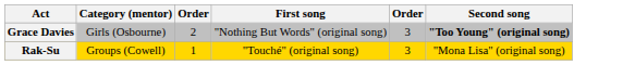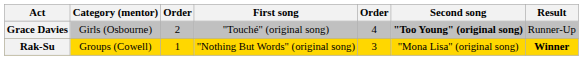+ column: Result | Runner-Up | Winner
Grace Davies | First song: "Nothing But Words" (original song) -> "Touché" (original song)
Grace Davies | column 5: 3 -> 4
Rak-Su | First song: "Touché" (original song) -> "Nothing But Words" (original song)
